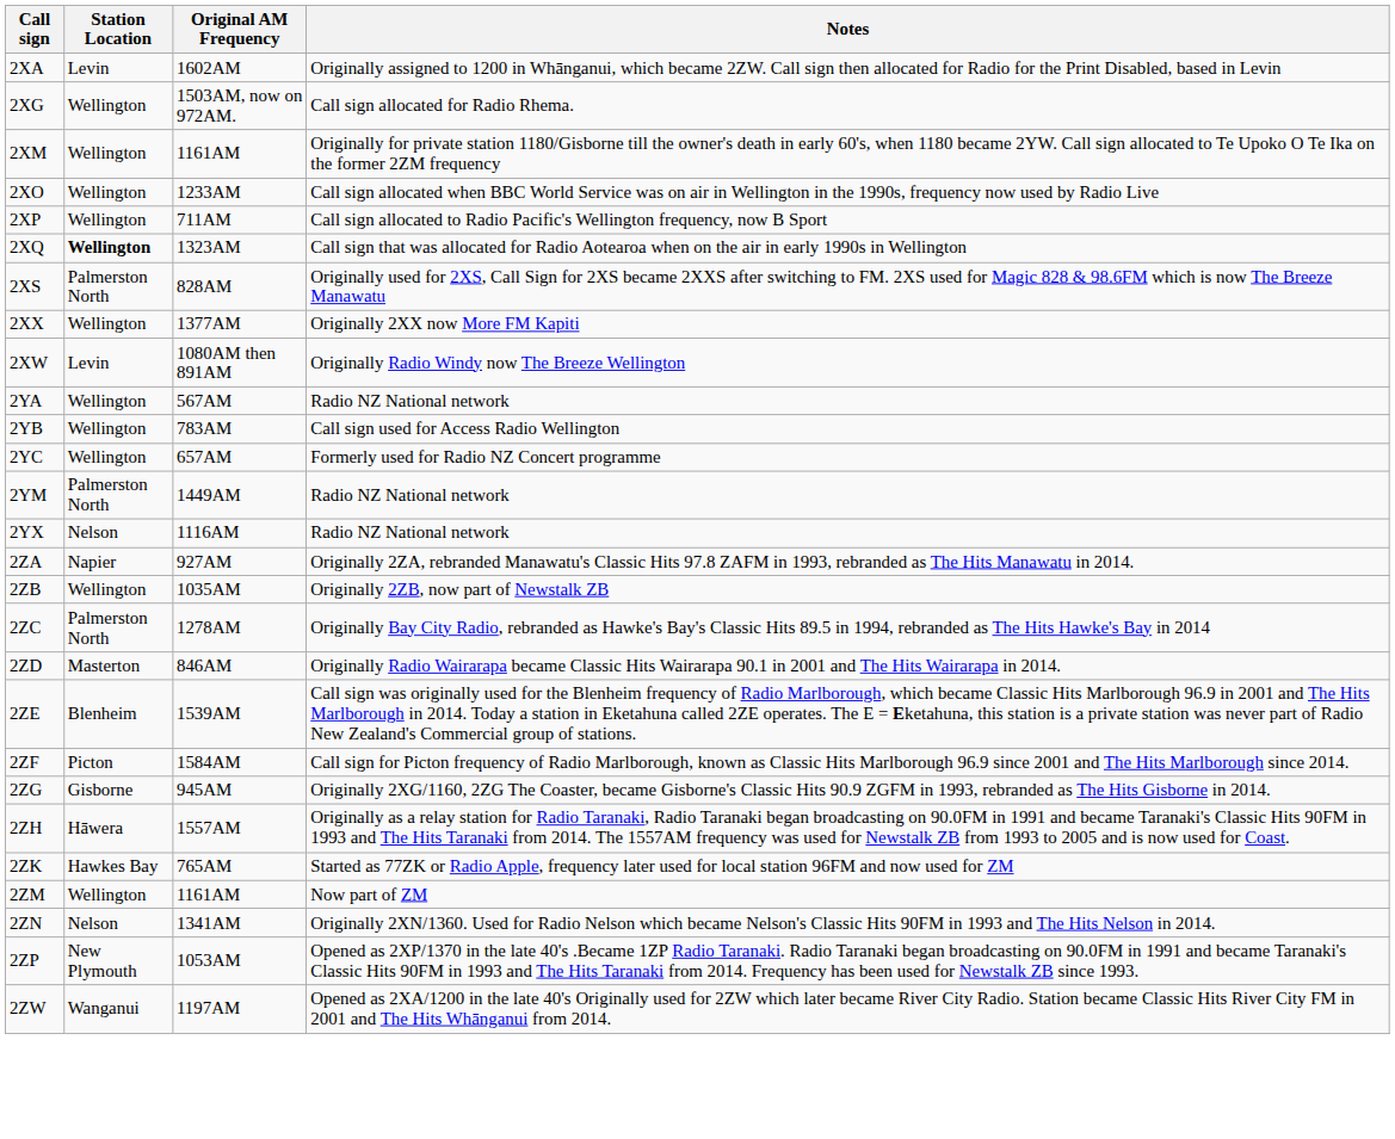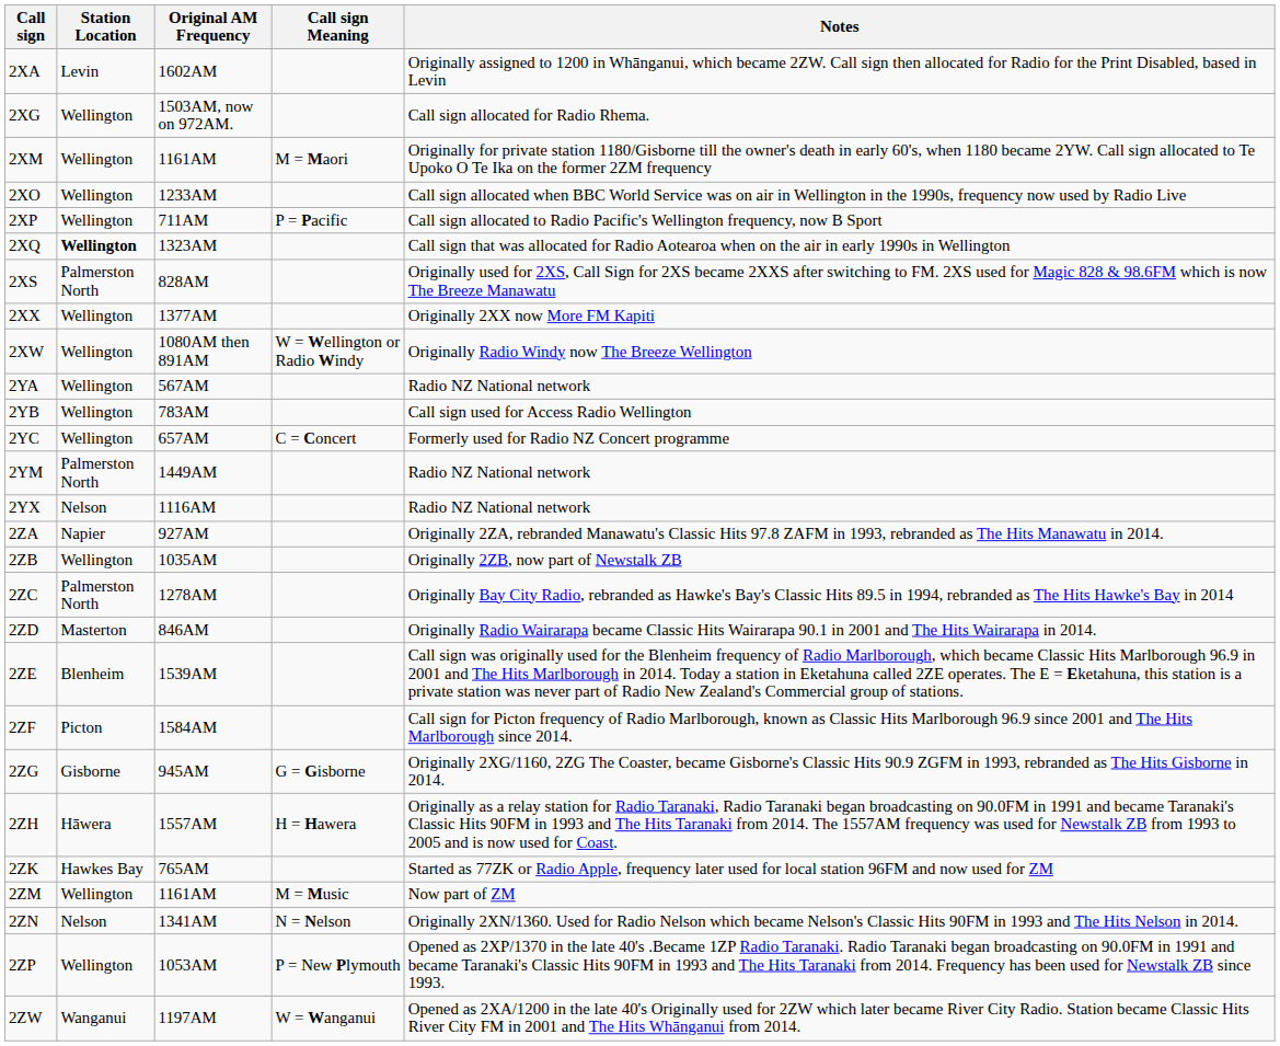+ column: Call sign Meaning | M = Maori | P = Pacific | W = Wellington or Radio Windy | C = Concert | G = Gisborne | H = Hawera | M = Music | N = Nelson | P = New Plymouth | W = Wanganui
2XW | Station Location: Levin -> Wellington
2ZP | Station Location: New Plymouth -> Wellington
